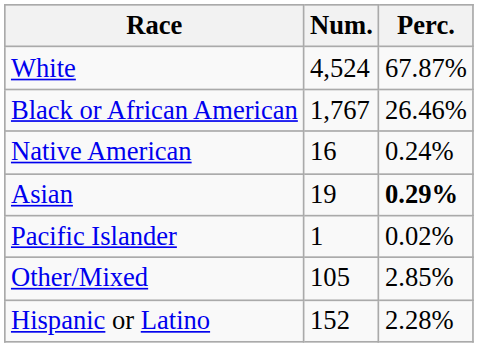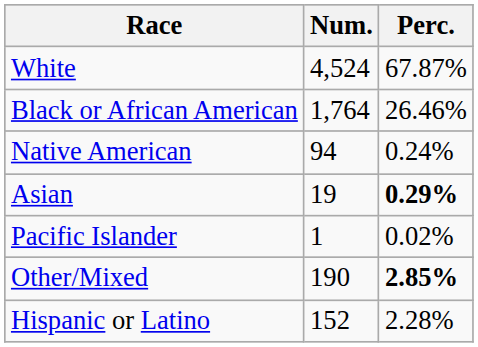Black or African American | Num.: 1,767 -> 1,764
Native American | Num.: 16 -> 94
Other/Mixed | Num.: 105 -> 190
Other/Mixed | Perc.: normal -> bold
